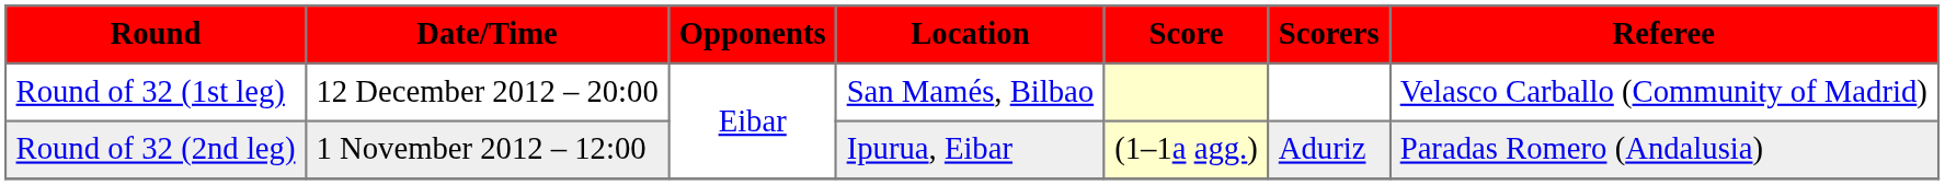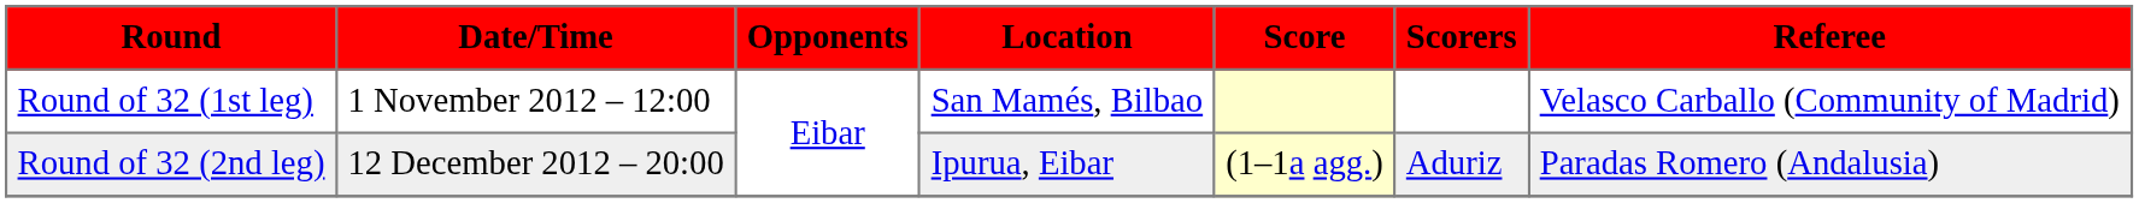Round of 32 (1st leg) | Date/Time: 12 December 2012 – 20:00 -> 1 November 2012 – 12:00
Round of 32 (2nd leg) | Date/Time: 1 November 2012 – 12:00 -> 12 December 2012 – 20:00
